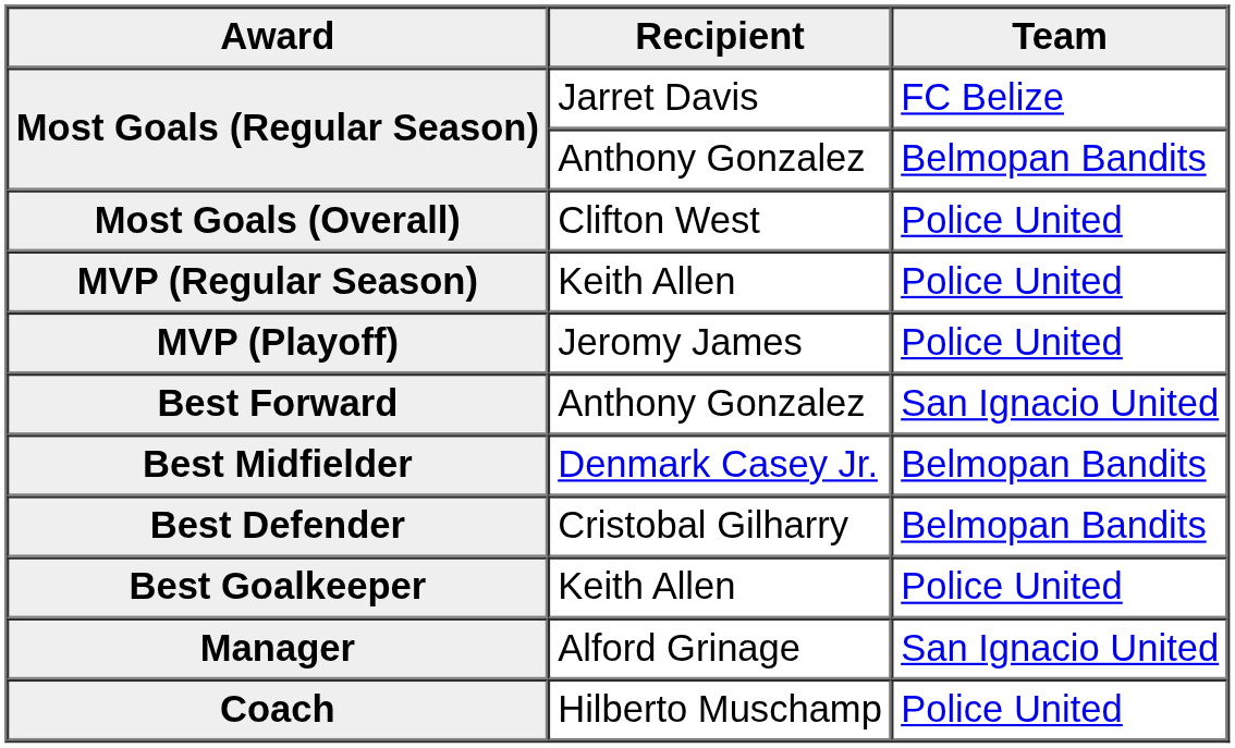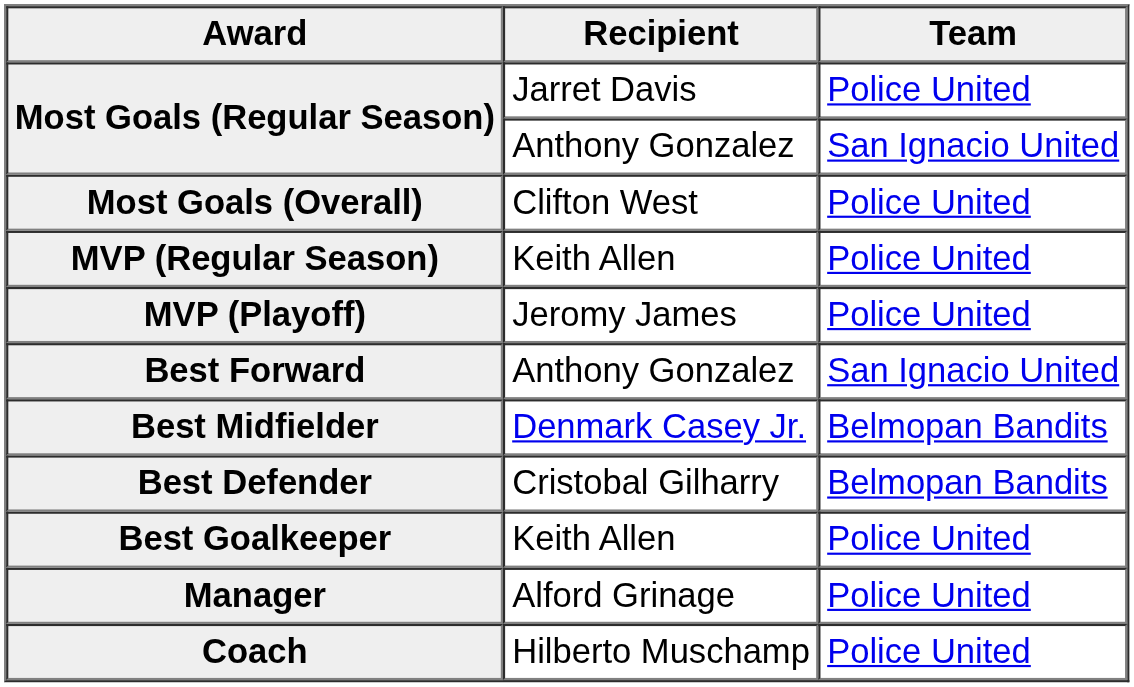Most Goals (Regular Season) / Jarret Davis | Team: FC Belize -> Police United
Most Goals (Regular Season) / Anthony Gonzalez | Team: Belmopan Bandits -> San Ignacio United
Manager | Team: San Ignacio United -> Police United
